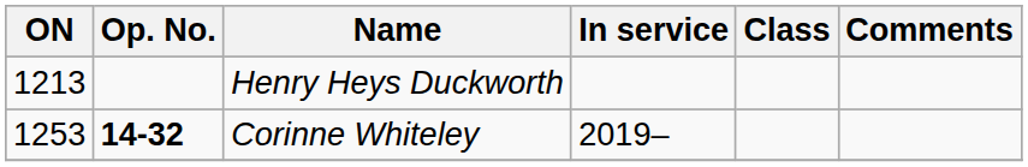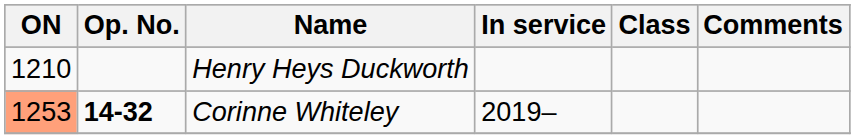Henry Heys Duckworth | ON: 1213 -> 1210
Corinne Whiteley | ON: no background -> lightsalmon background
